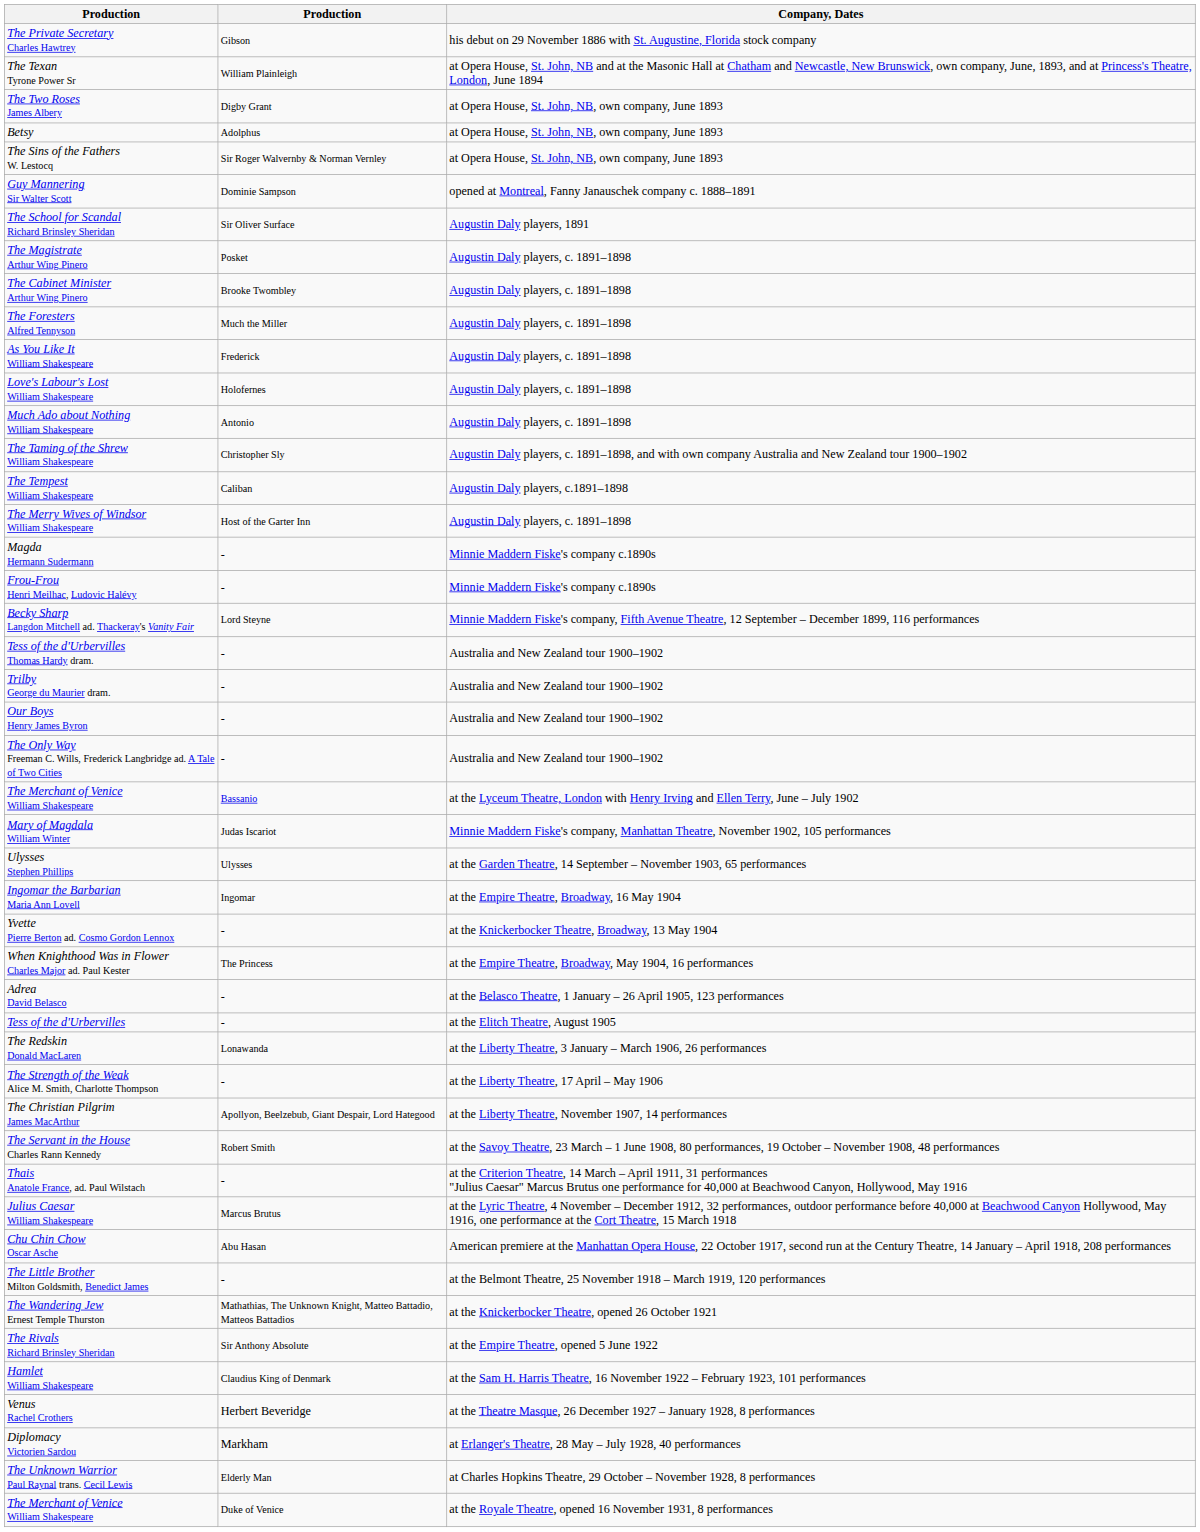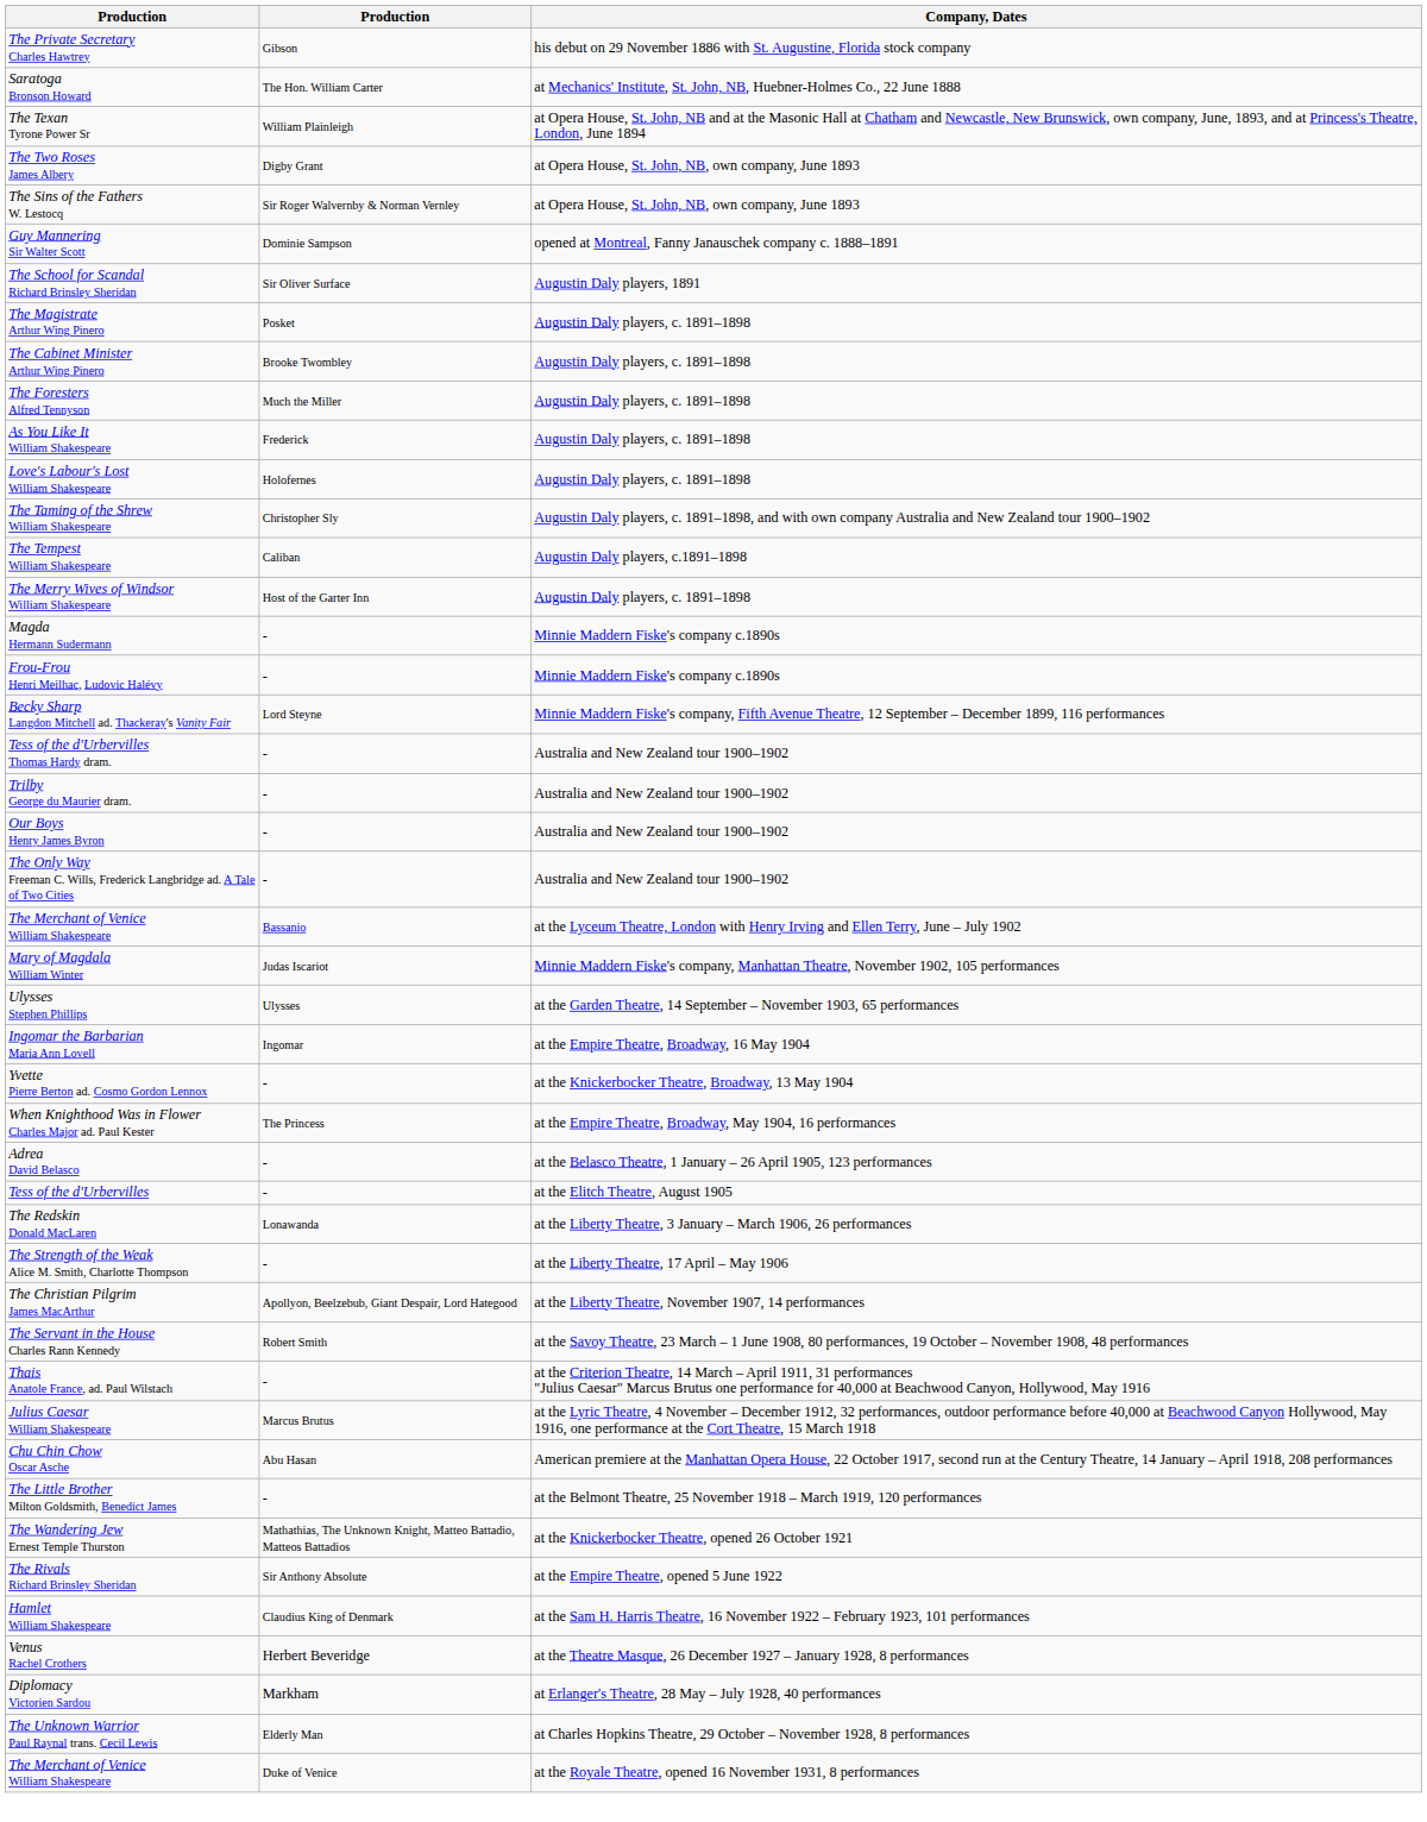+ row: Saratoga Bronson Howard | The Hon. William Carter | at Mechanics' Institute, St. John, NB, Huebner-Holmes Co., 22 June 1888
- row: Betsy | Adolphus | at Opera House, St. John, NB, own company, June 1893
- row: Much Ado about Nothing William Shakespeare | Antonio | Augustin Daly players, c. 1891–1898
